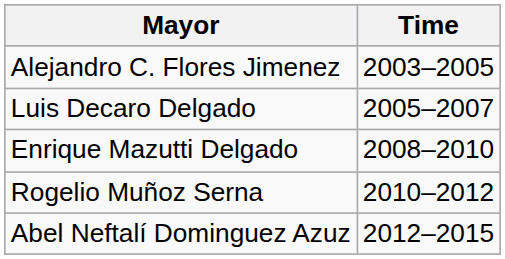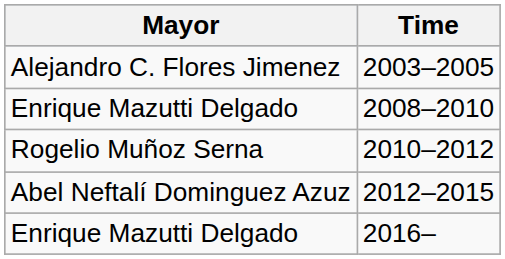- row: Luis Decaro Delgado | 2005–2007
+ row: Enrique Mazutti Delgado | 2016–
